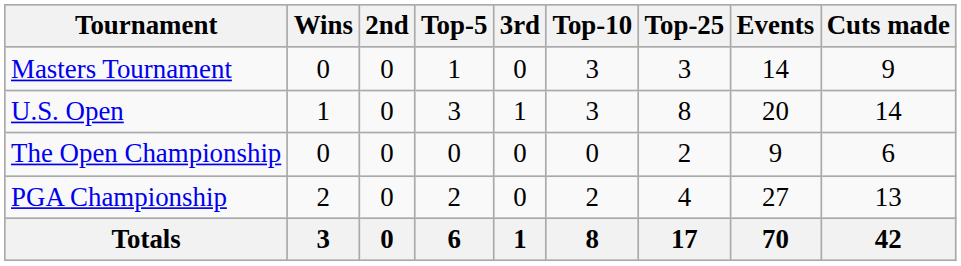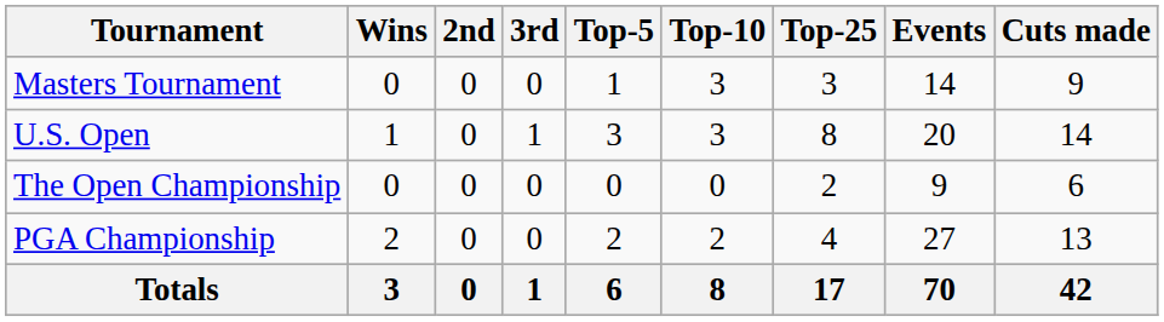columns swapped: 3rd <-> Top-5
